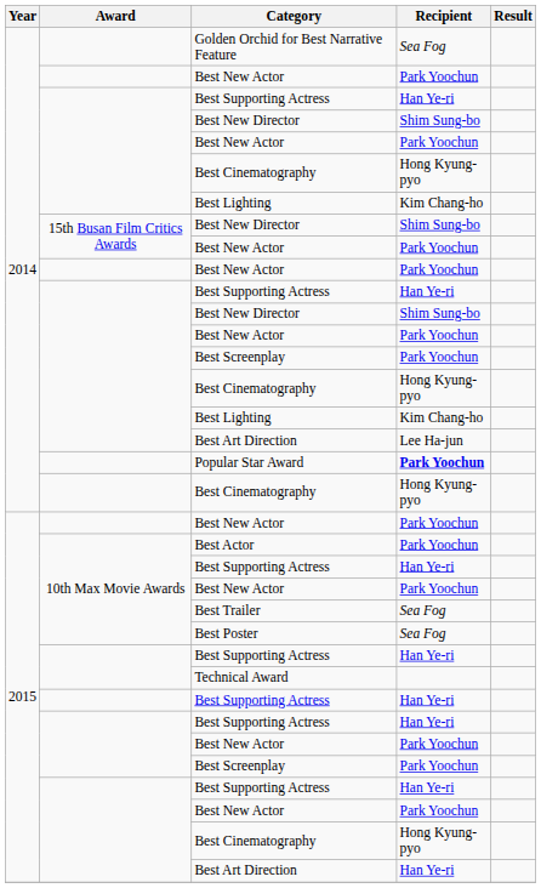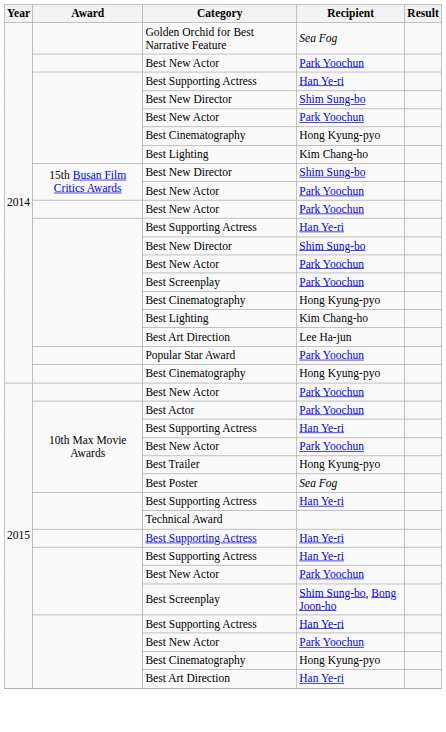Popular Star Award | Recipient: bold -> normal
Best Trailer | Recipient: Sea Fog -> Hong Kyung-pyo
2015 / Best Screenplay | Recipient: Park Yoochun -> Shim Sung-bo, Bong Joon-ho
